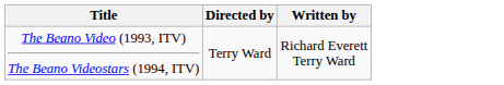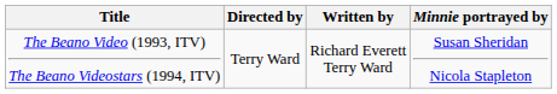+ column: Minnie portrayed by | Susan Sheridan Nicola Stapleton
